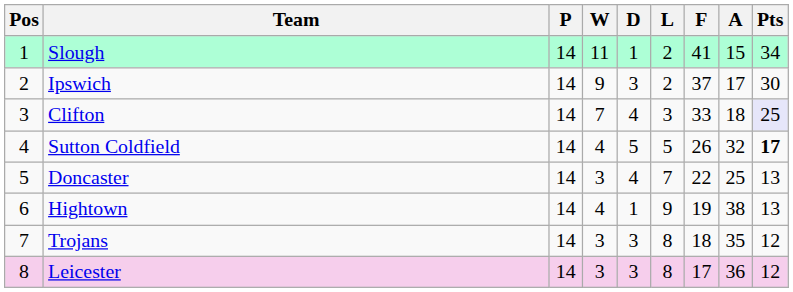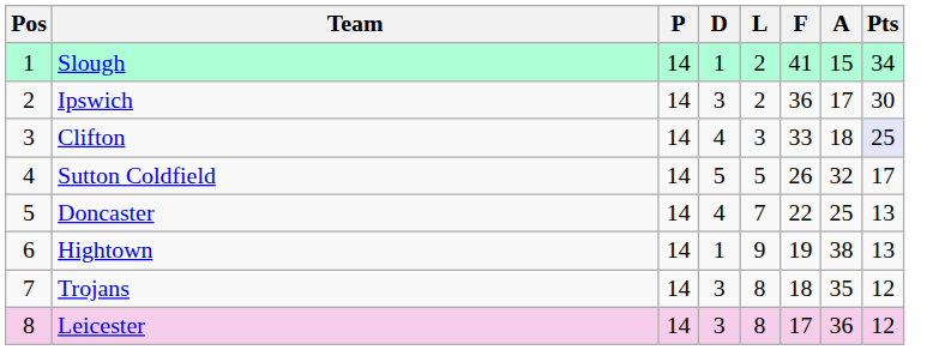- column: W | 11 | 9 | 7 | 4 | 3 | 4 | 3 | 3
Ipswich | F: 37 -> 36
Sutton Coldfield | Pts: bold -> normal
